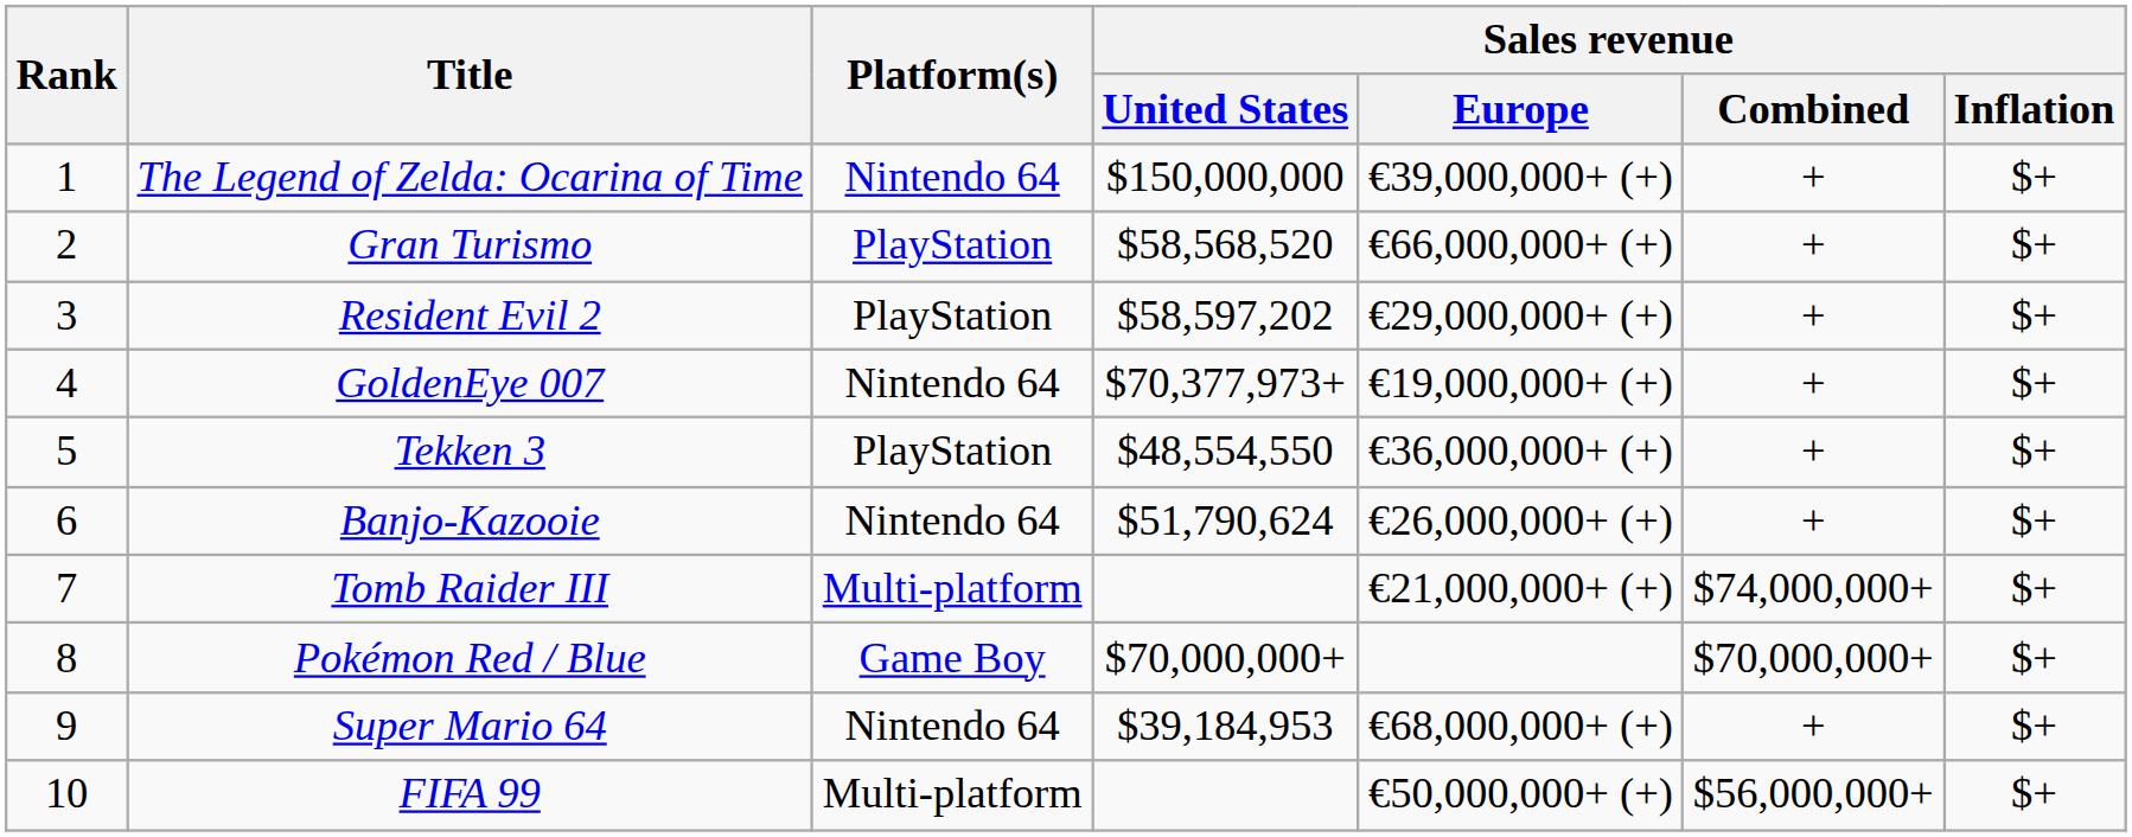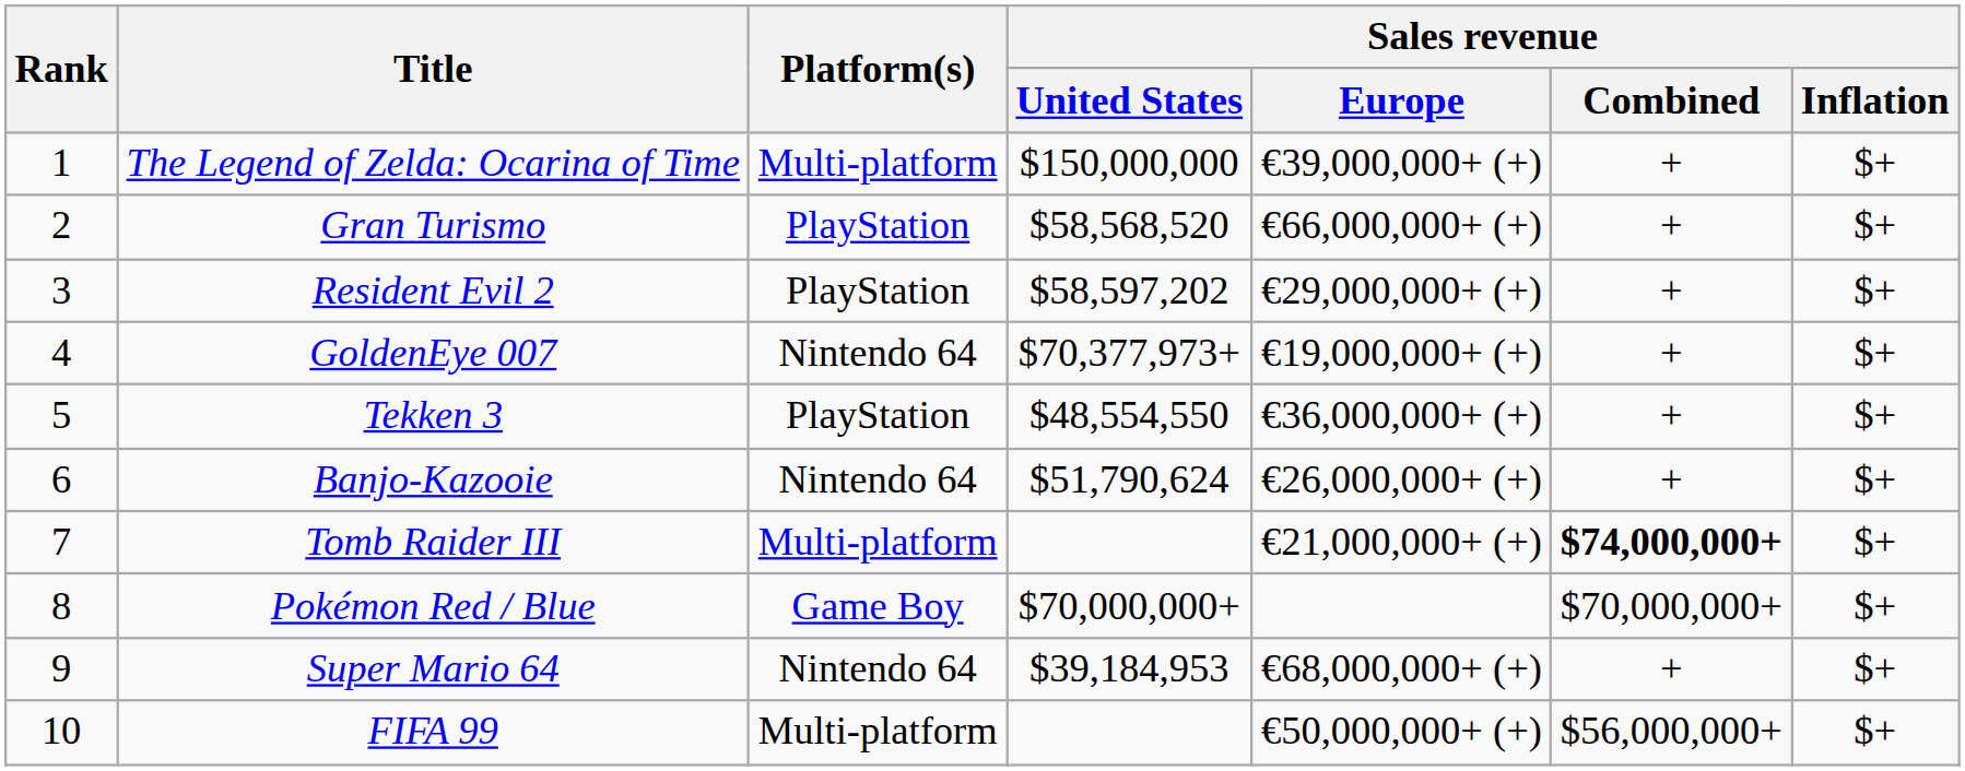The Legend of Zelda: Ocarina of Time | Platform(s): Nintendo 64 -> Multi-platform
Tomb Raider III | Sales revenue / Combined: normal -> bold
